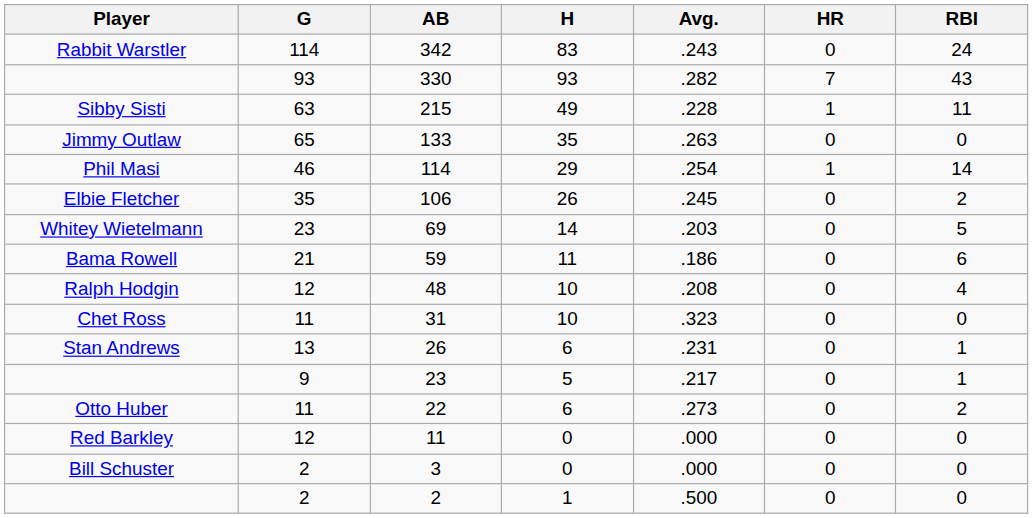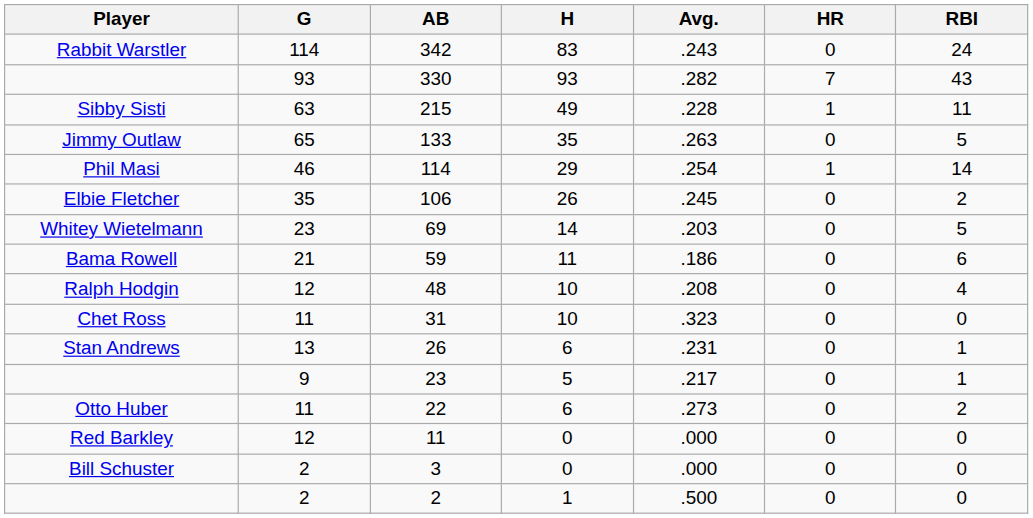133 | RBI: 0 -> 5
